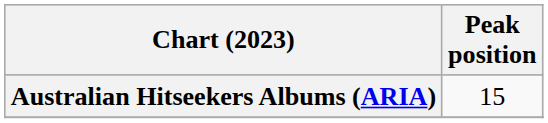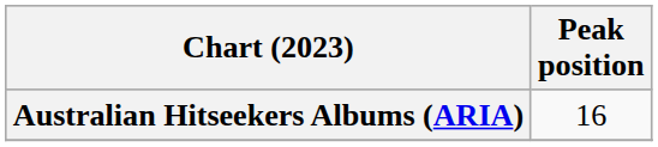Australian Hitseekers Albums (ARIA) | Peak position: 15 -> 16
